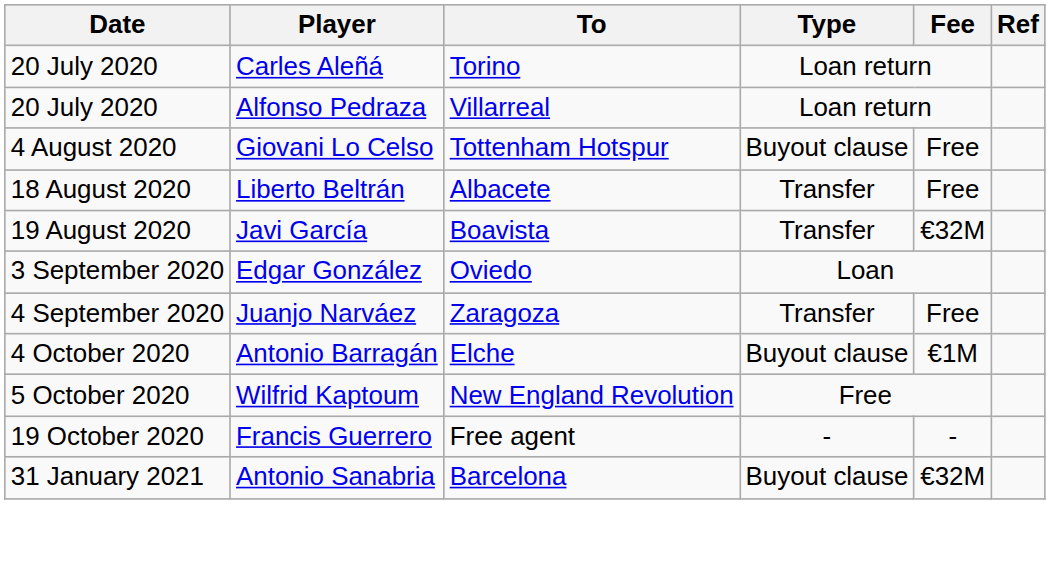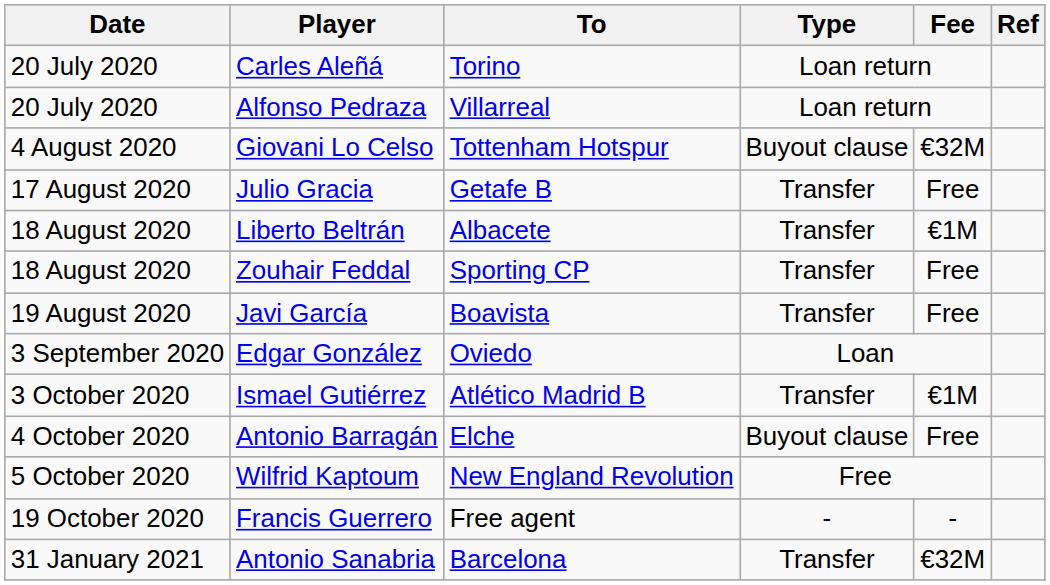Giovani Lo Celso | Fee: Free -> €32M
+ row: 17 August 2020 | Julio Gracia | Getafe B | Transfer | Free
Liberto Beltrán | Fee: Free -> €1M
+ row: 18 August 2020 | Zouhair Feddal | Sporting CP | Transfer | Free
Javi García | Fee: €32M -> Free
- row: 4 September 2020 | Juanjo Narváez | Zaragoza | Transfer | Free
+ row: 3 October 2020 | Ismael Gutiérrez | Atlético Madrid B | Transfer | €1M
Antonio Barragán | Fee: €1M -> Free
Antonio Sanabria | Type: Buyout clause -> Transfer
